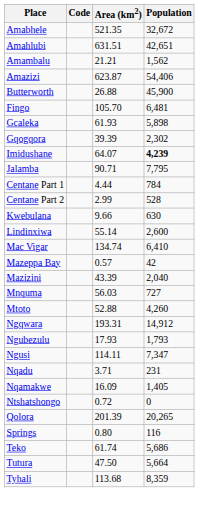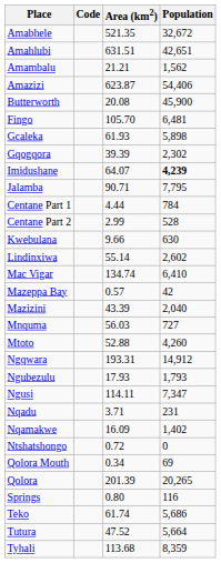Butterworth | Area (km2): 26.88 -> 20.08
Lindinxiwa | Population: 2,600 -> 2,602
Nqamakwe | Population: 1,405 -> 1,402
+ row: Qolora Mouth | 0.34 | 69
Tutura | Area (km2): 47.50 -> 47.52
